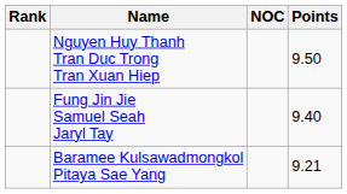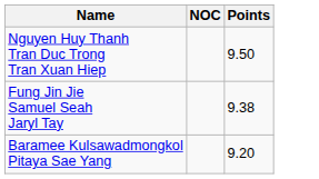- column: Rank
Fung Jin Jie Samuel Seah Jaryl Tay | Points: 9.40 -> 9.38
Baramee Kulsawadmongkol Pitaya Sae Yang | Points: 9.21 -> 9.20
